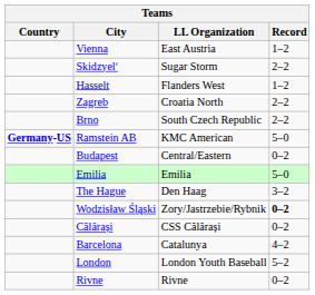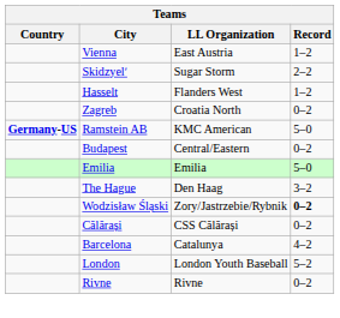Zagreb | Record: 2–2 -> 0–2
- row: Brno | South Czech Republic | 2–2
